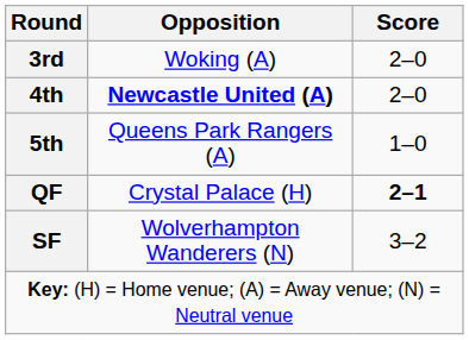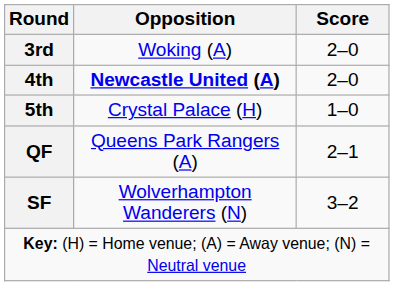5th | Opposition: Queens Park Rangers (A) -> Crystal Palace (H)
QF | Opposition: Crystal Palace (H) -> Queens Park Rangers (A)
QF | Score: bold -> normal
